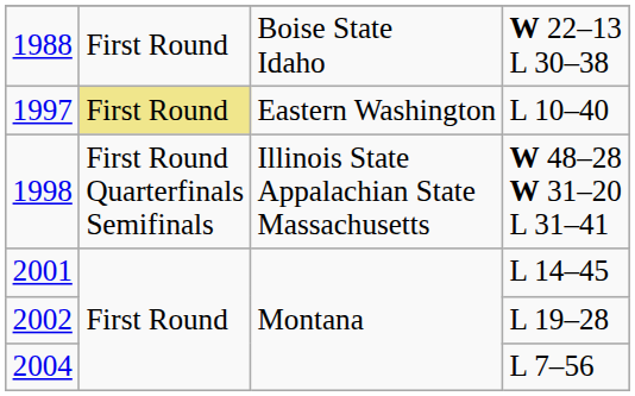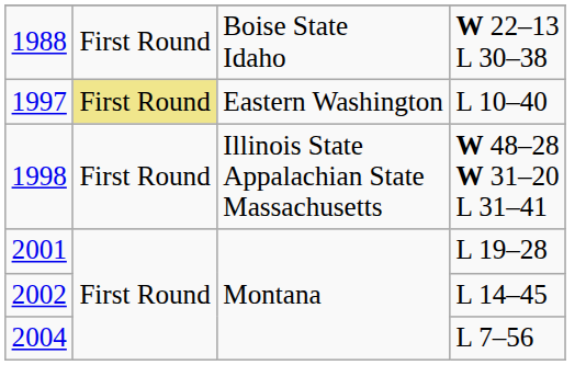1998 | column 2: First Round Quarterfinals Semifinals -> First Round
2001 | column 4: L 14–45 -> L 19–28
2002 | column 4: L 19–28 -> L 14–45
